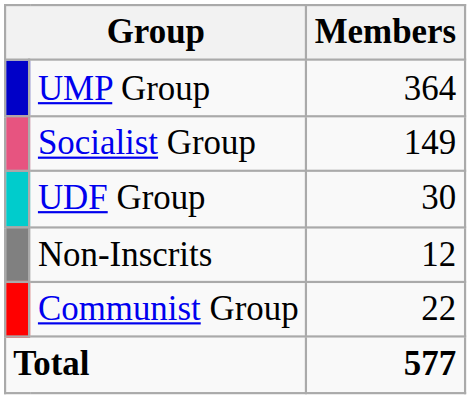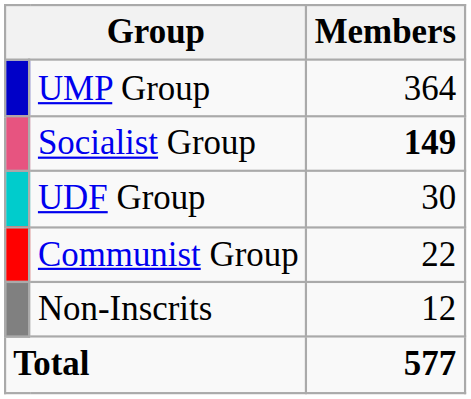Socialist Group | Members: normal -> bold
rows swapped: Communist Group <-> Non-Inscrits
